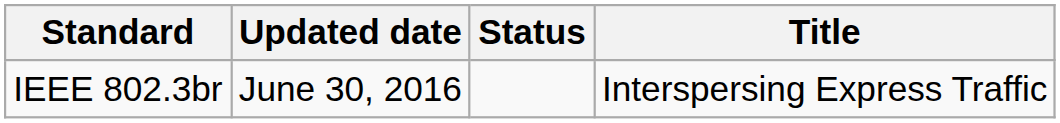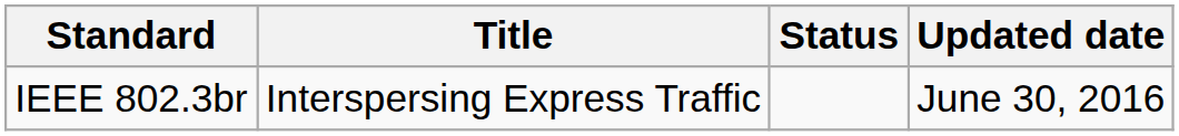columns swapped: Title <-> Updated date
